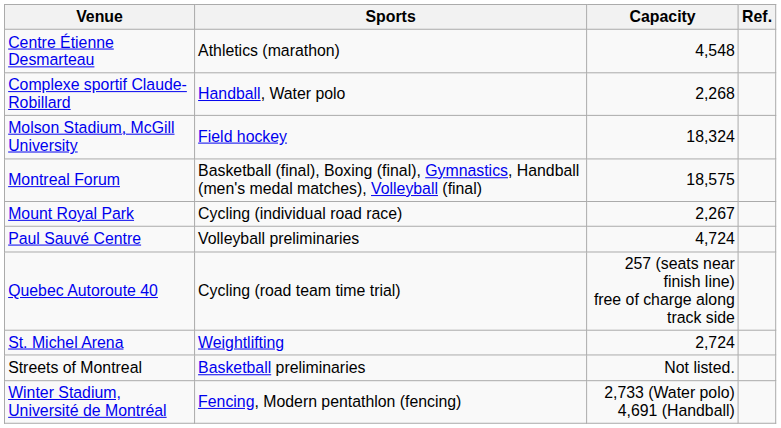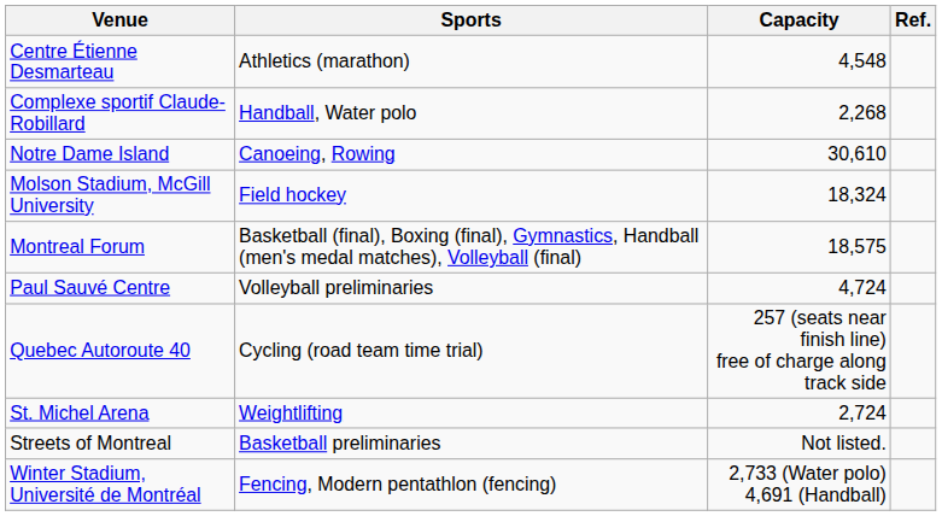+ row: Notre Dame Island | Canoeing, Rowing | 30,610
- row: Mount Royal Park | Cycling (individual road race) | 2,267
